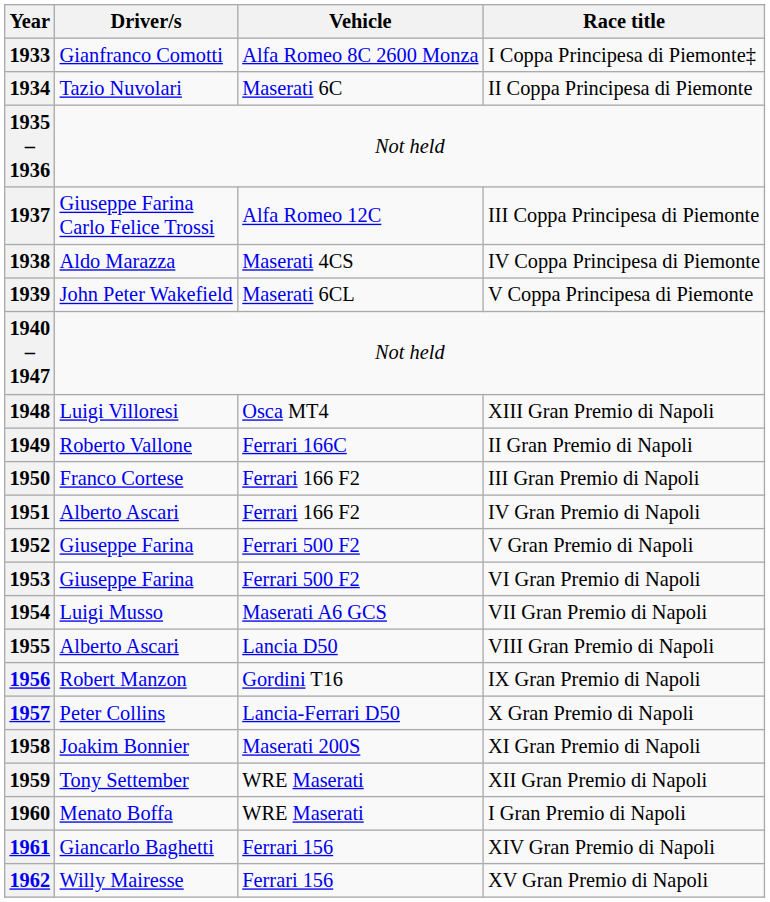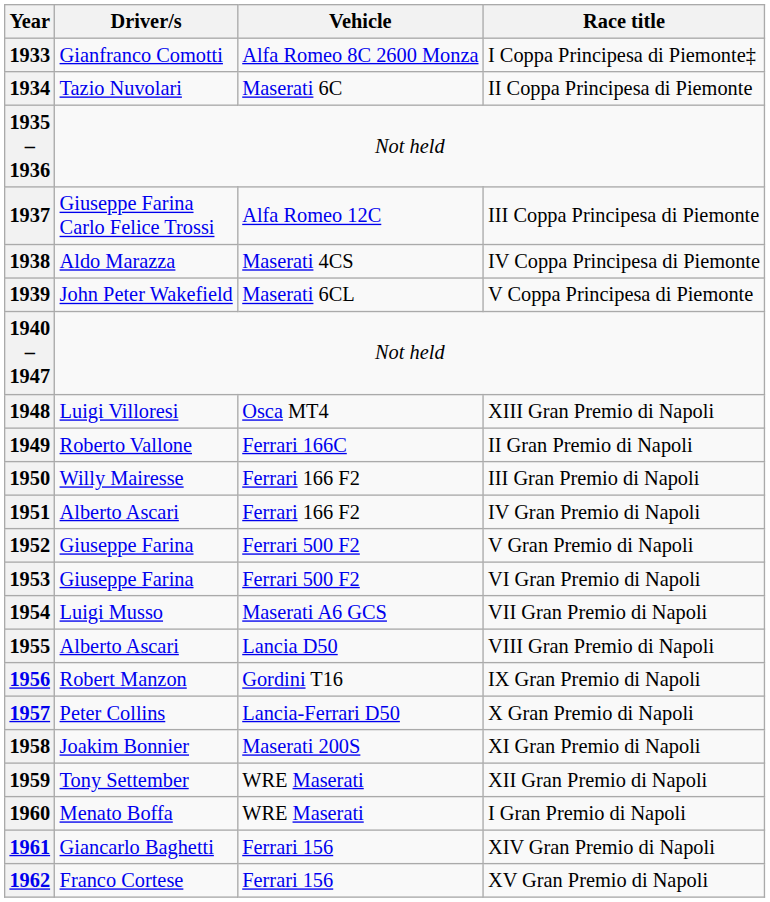1950 | Driver/s: Franco Cortese -> Willy Mairesse
1962 | Driver/s: Willy Mairesse -> Franco Cortese
